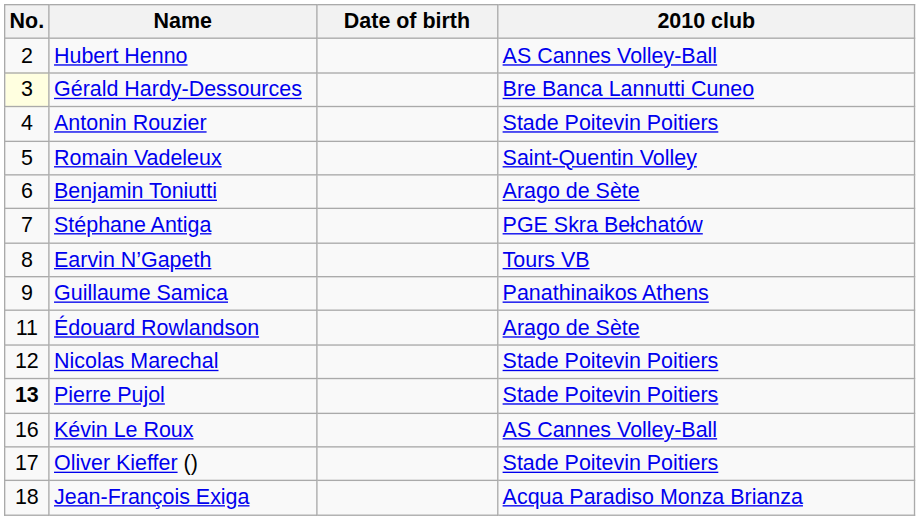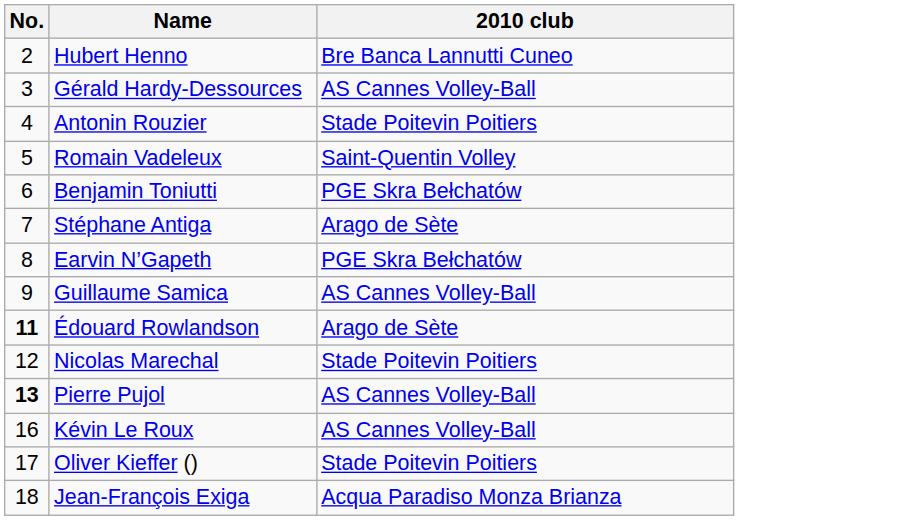- column: Date of birth
Hubert Henno | 2010 club: AS Cannes Volley-Ball -> Bre Banca Lannutti Cuneo
Gérald Hardy-Dessources | No.: lightyellow background -> no background
Gérald Hardy-Dessources | 2010 club: Bre Banca Lannutti Cuneo -> AS Cannes Volley-Ball
Benjamin Toniutti | 2010 club: Arago de Sète -> PGE Skra Bełchatów
Stéphane Antiga | 2010 club: PGE Skra Bełchatów -> Arago de Sète
Earvin N’Gapeth | 2010 club: Tours VB -> PGE Skra Bełchatów
Guillaume Samica | 2010 club: Panathinaikos Athens -> AS Cannes Volley-Ball
Édouard Rowlandson | No.: normal -> bold
Pierre Pujol | 2010 club: Stade Poitevin Poitiers -> AS Cannes Volley-Ball
